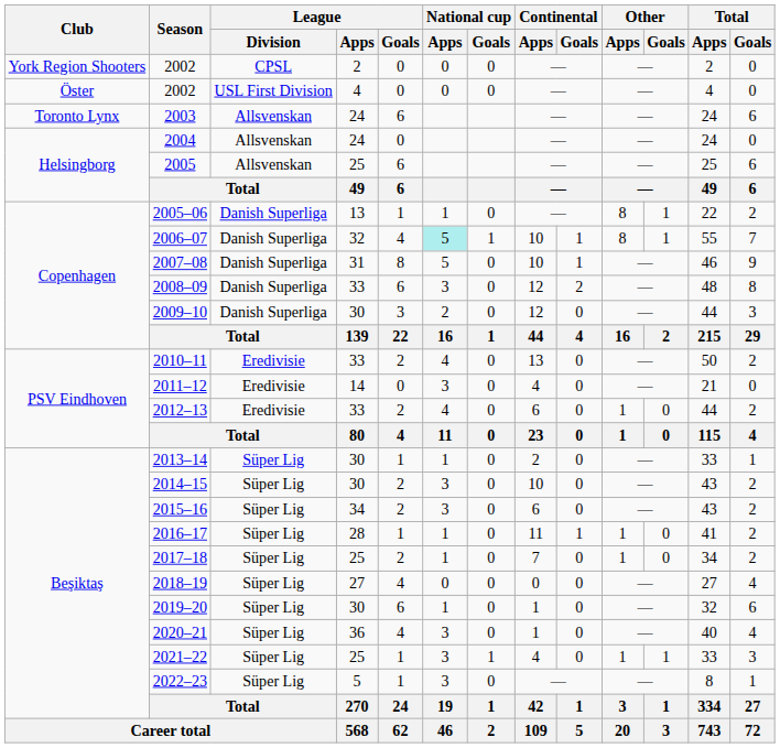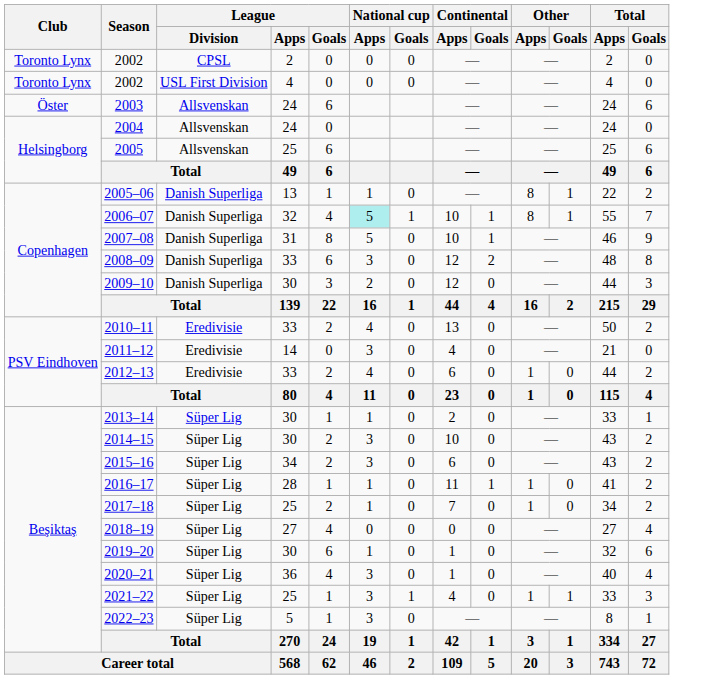2002 / 2 | Club: York Region Shooters -> Toronto Lynx
2002 / 4 | Club: Öster -> Toronto Lynx
2003 | Club: Toronto Lynx -> Öster
